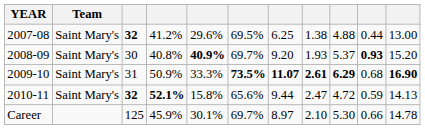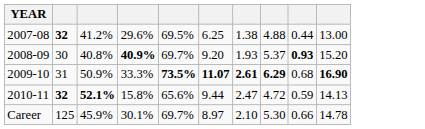- column: Team | Saint Mary's | Saint Mary's | Saint Mary's | Saint Mary's
